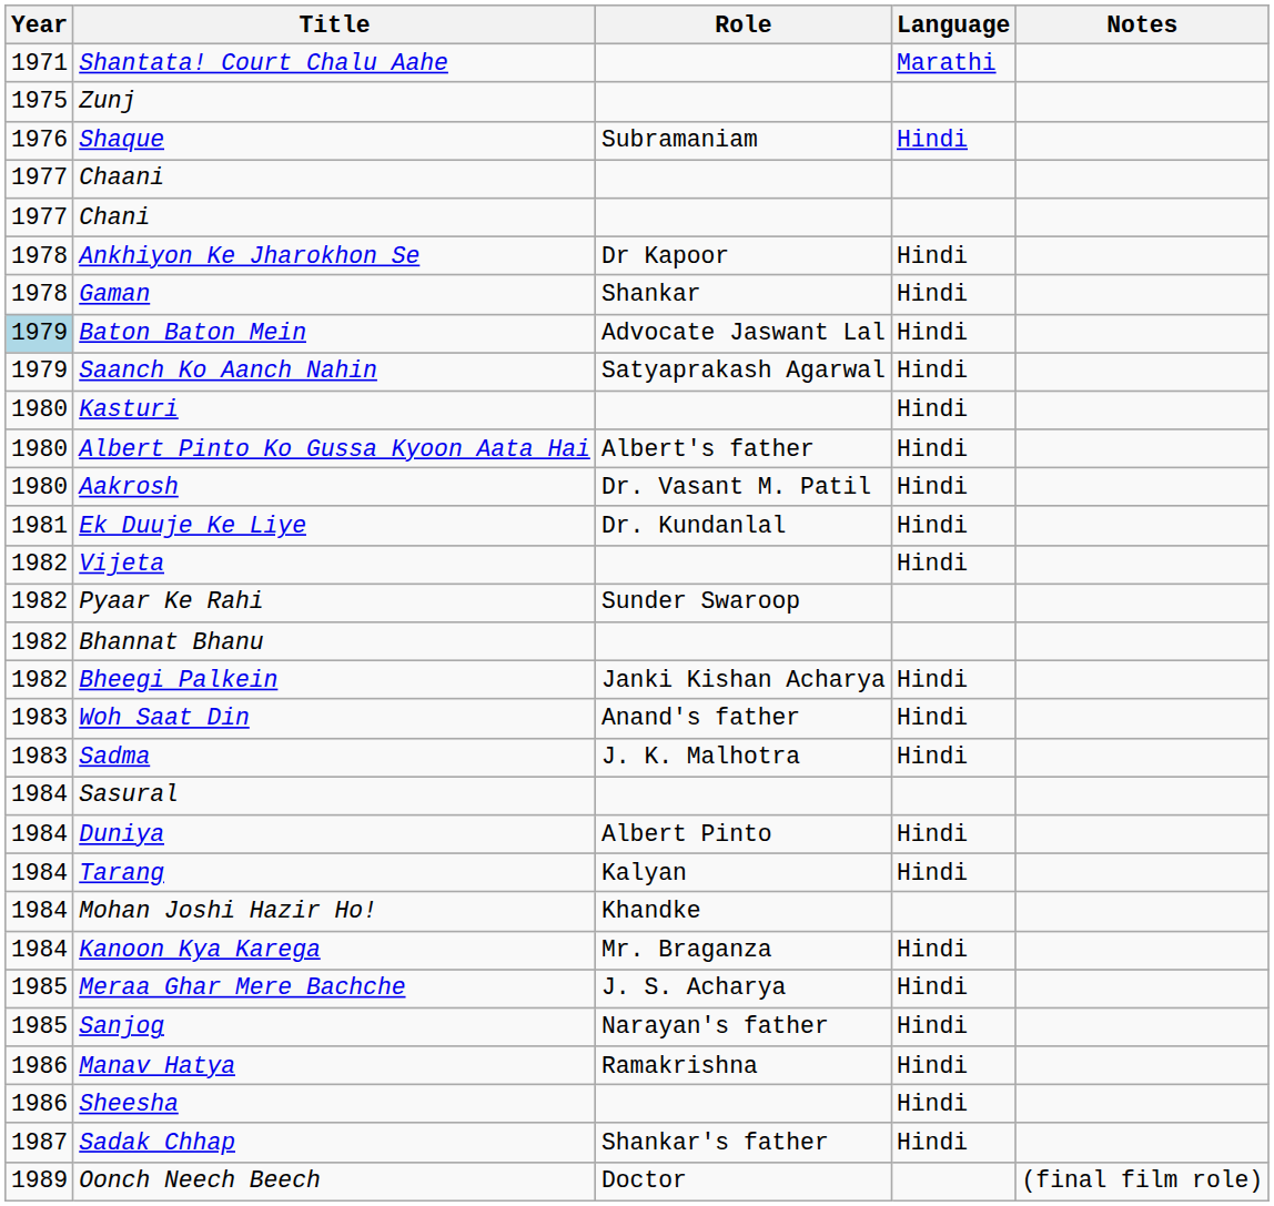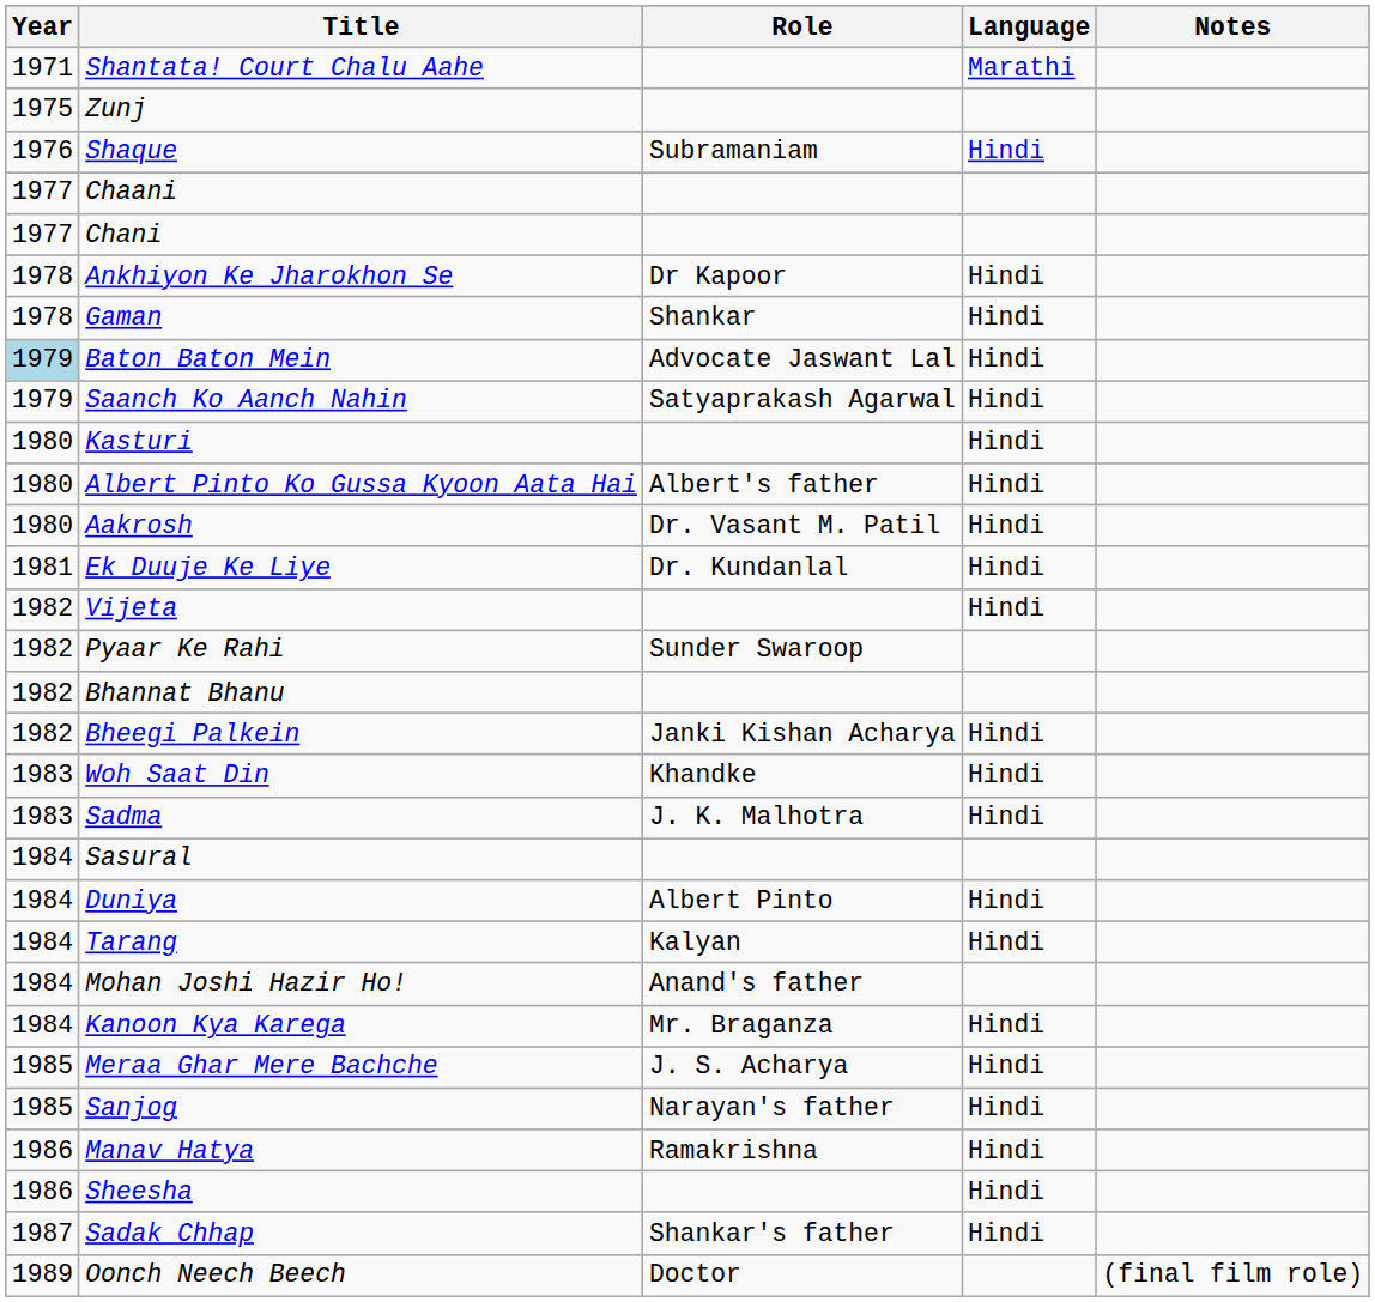Woh Saat Din | Role: Anand's father -> Khandke
Mohan Joshi Hazir Ho! | Role: Khandke -> Anand's father
